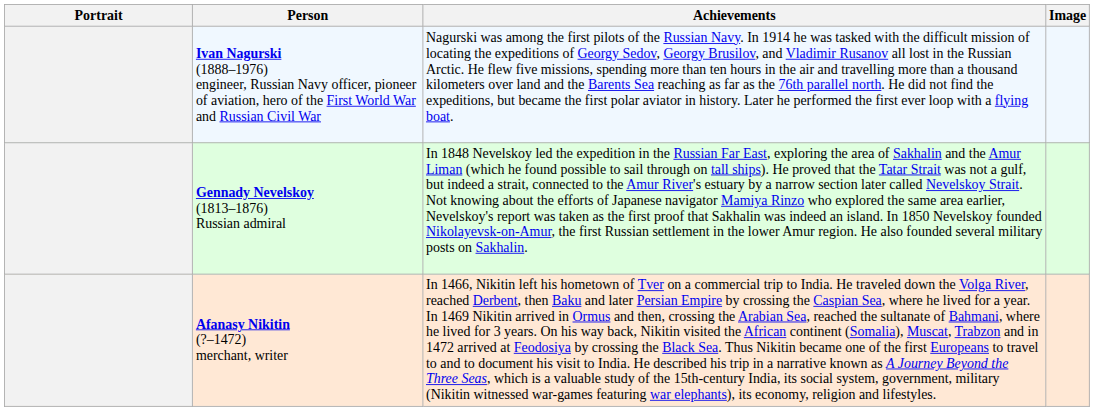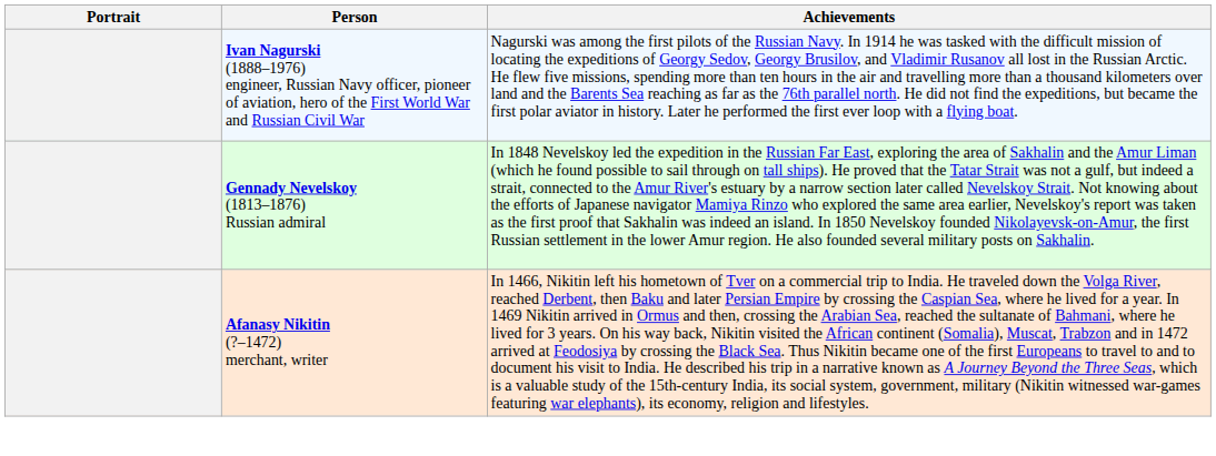- column: Image
